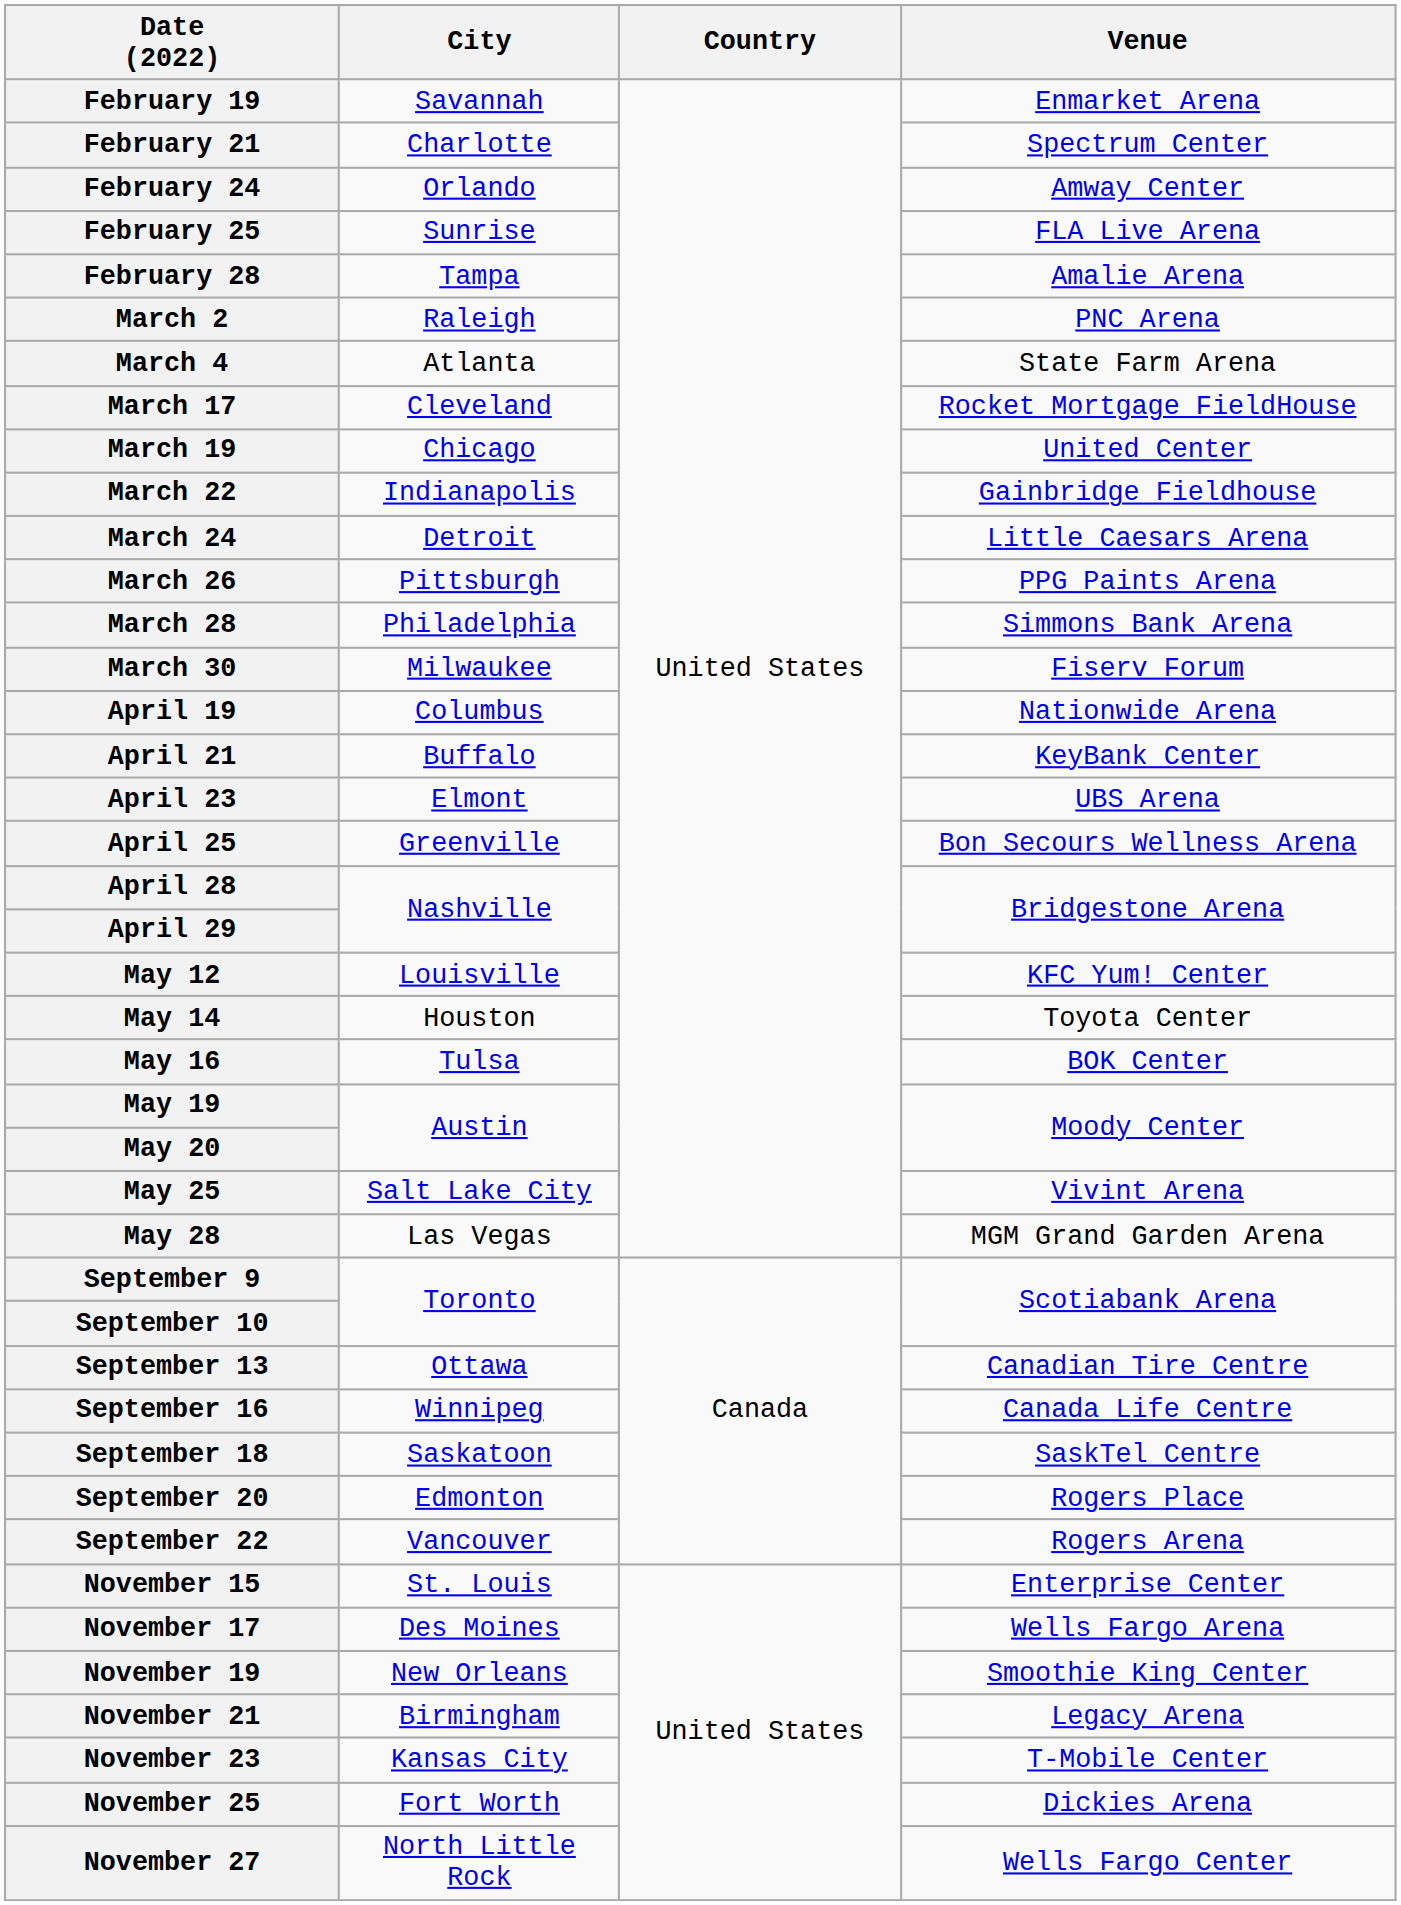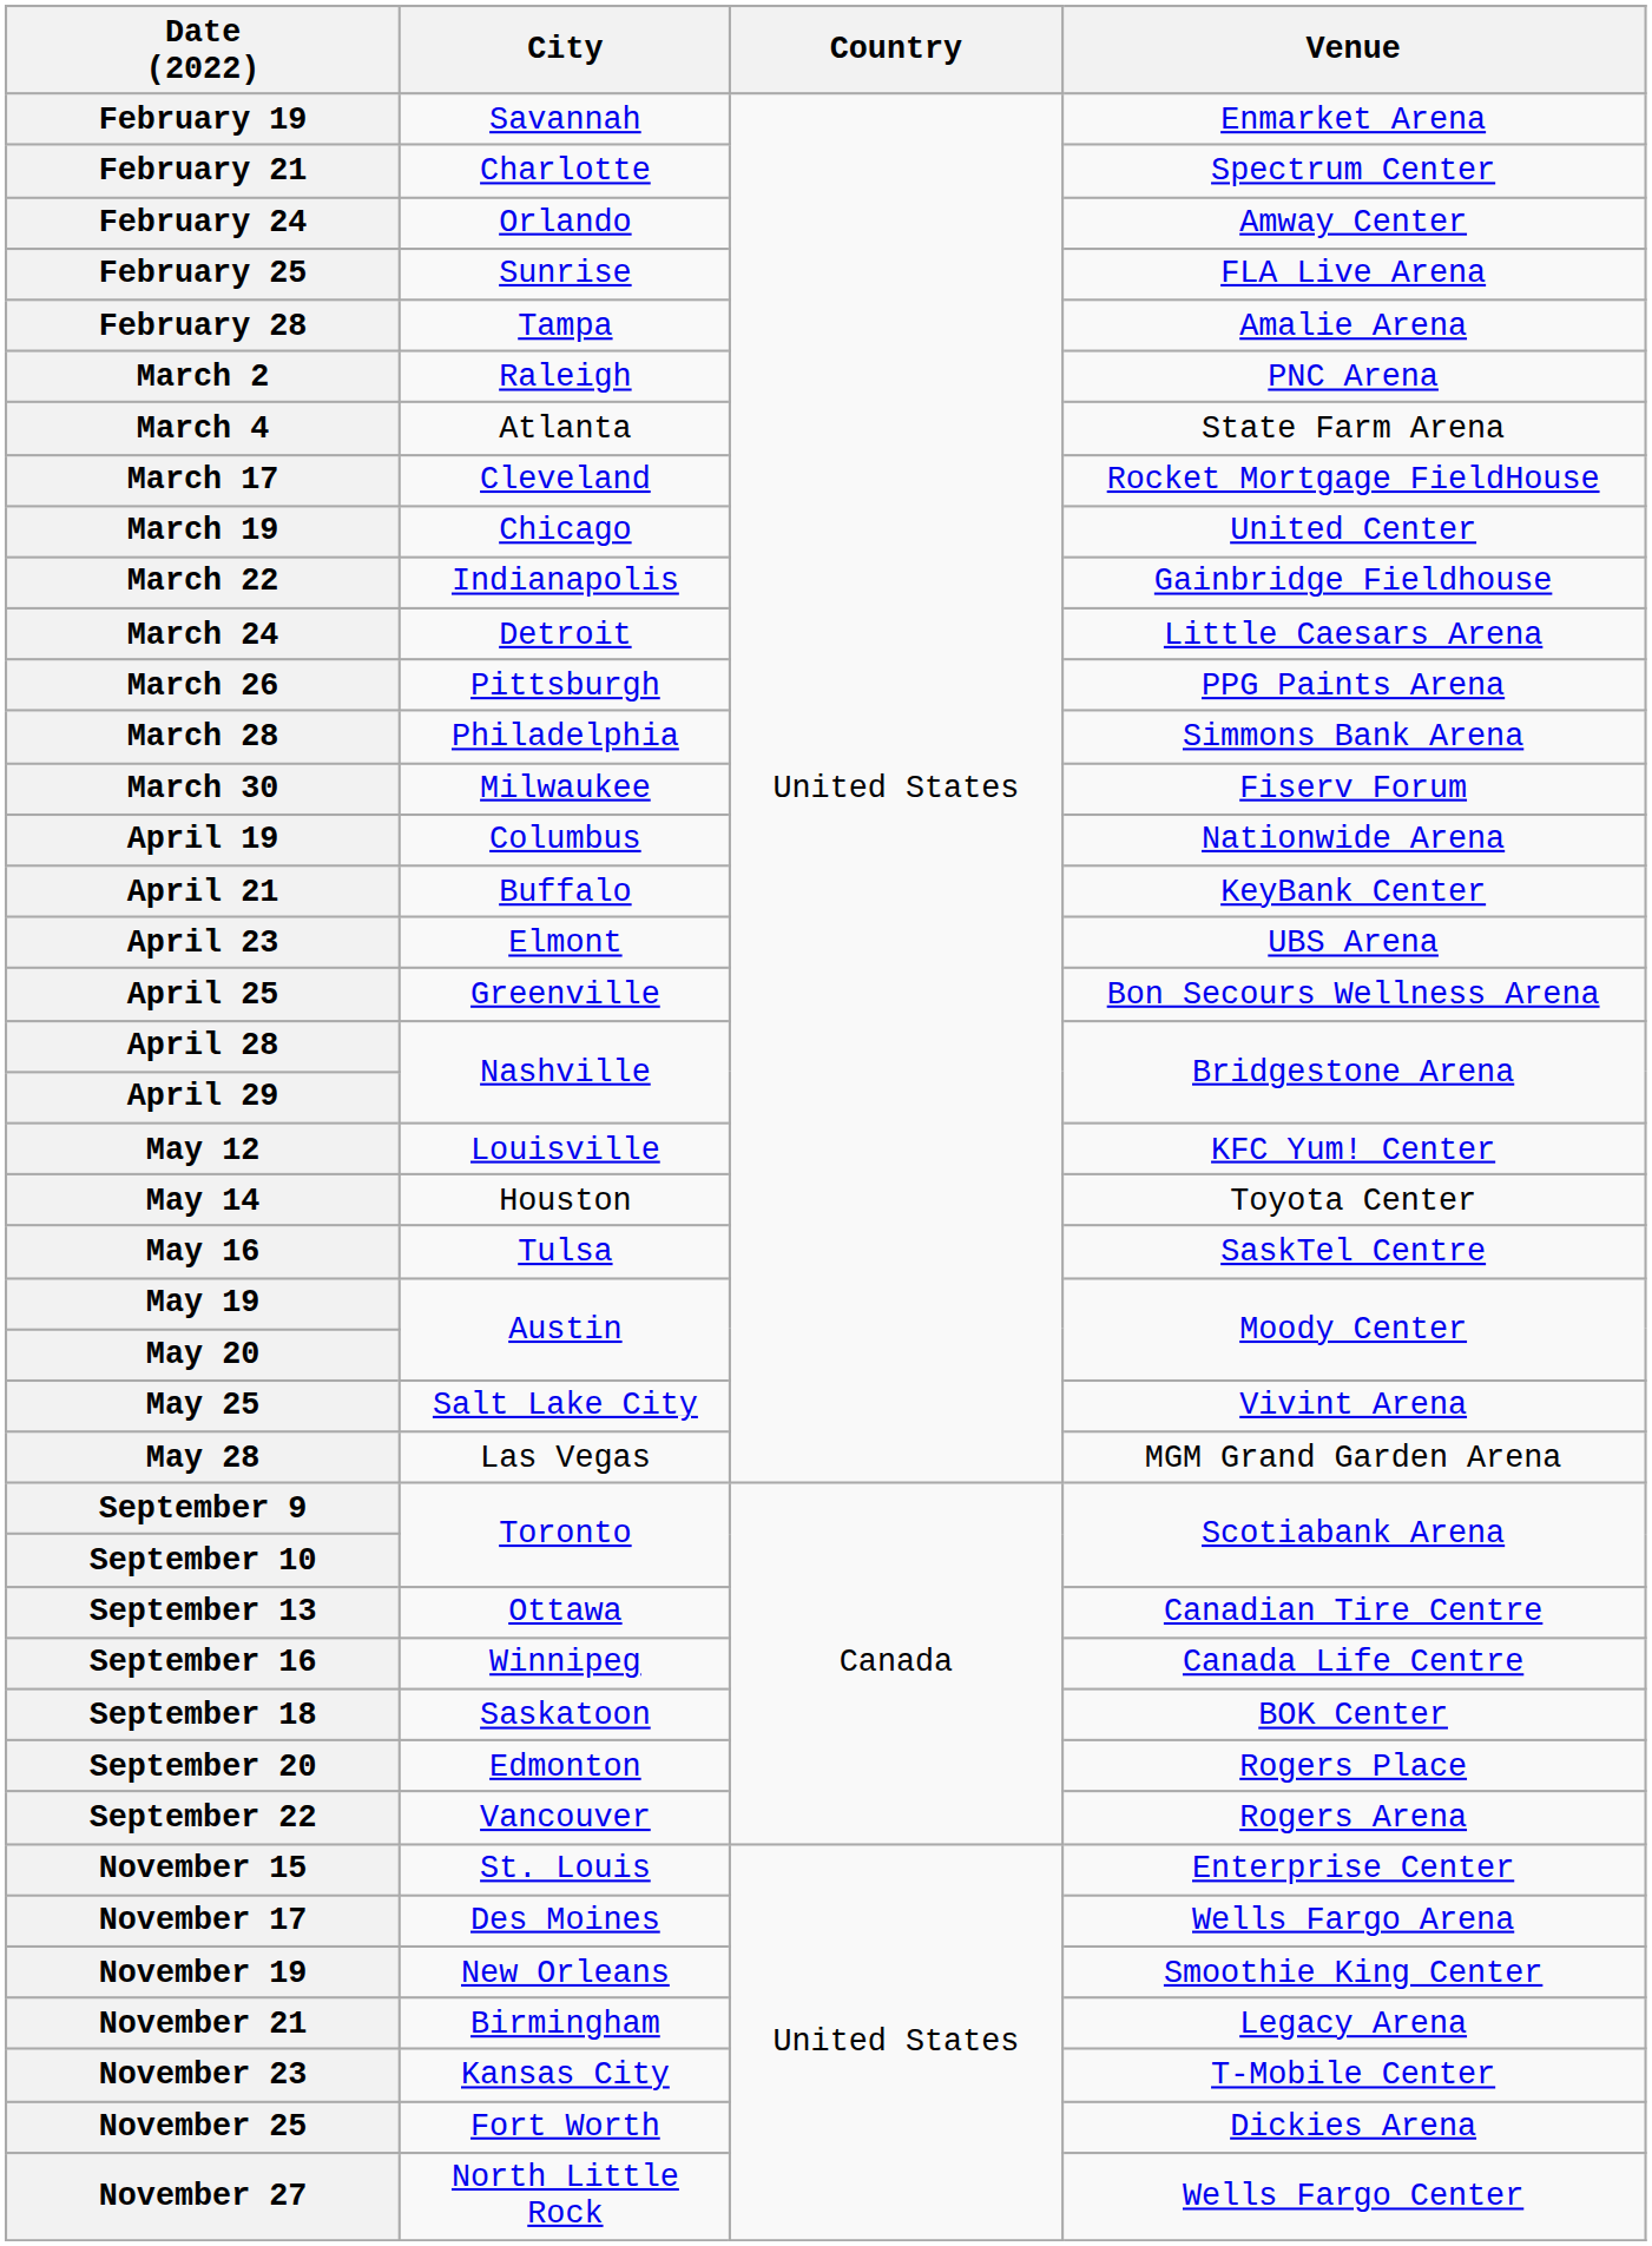May 16 | Venue: BOK Center -> SaskTel Centre
September 18 | Venue: SaskTel Centre -> BOK Center
